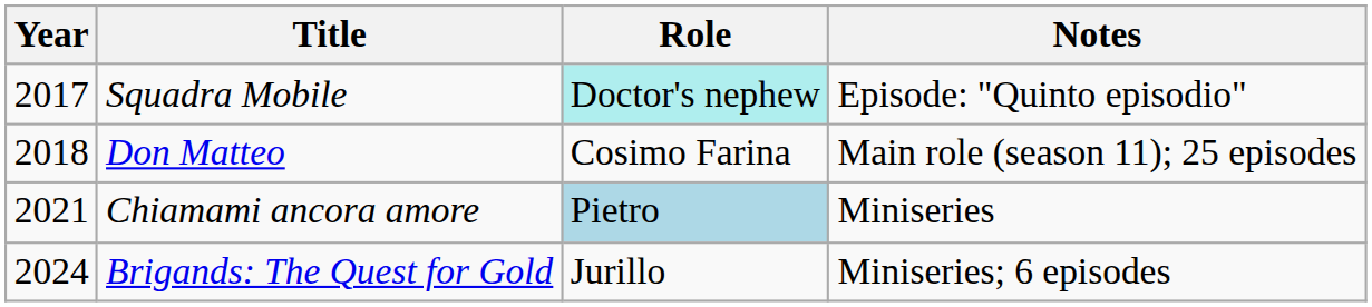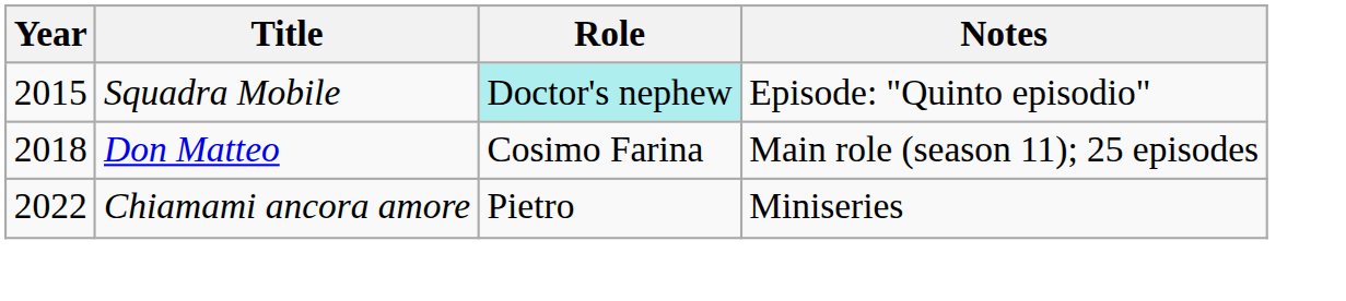Squadra Mobile | Year: 2017 -> 2015
Chiamami ancora amore | Year: 2021 -> 2022
Chiamami ancora amore | Role: lightblue background -> no background
- row: 2024 | Brigands: The Quest for Gold | Jurillo | Miniseries; 6 episodes
